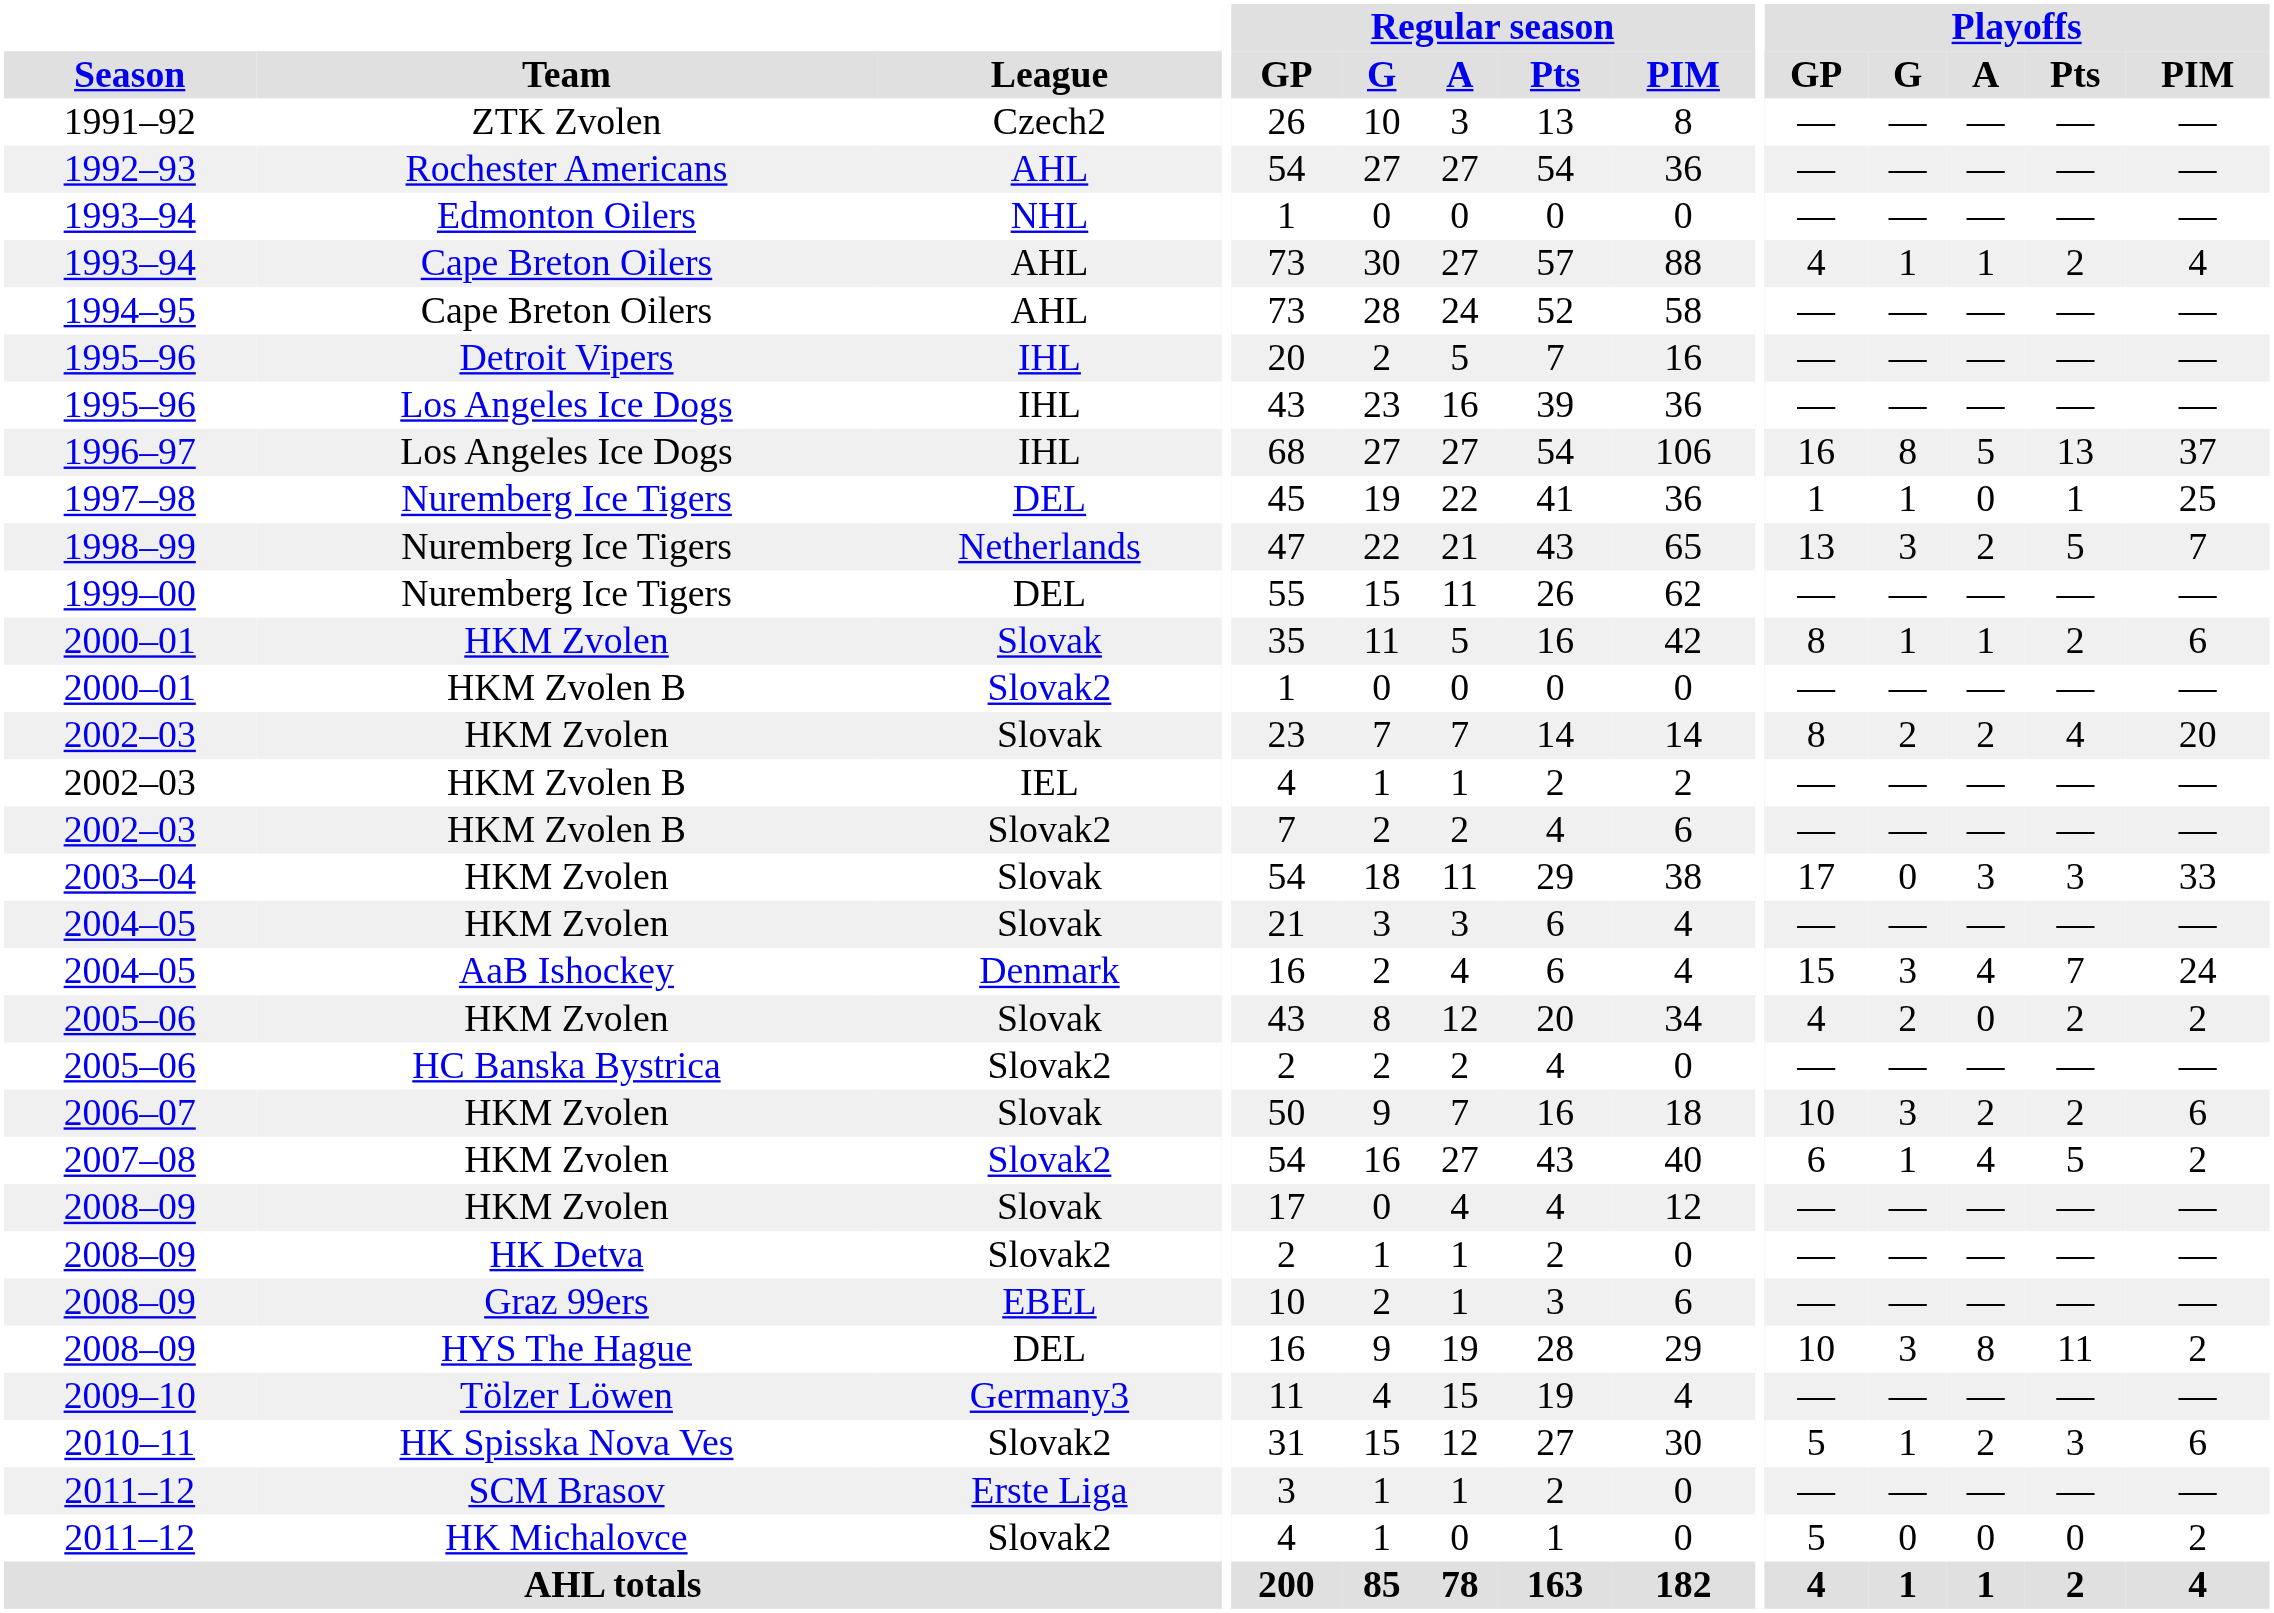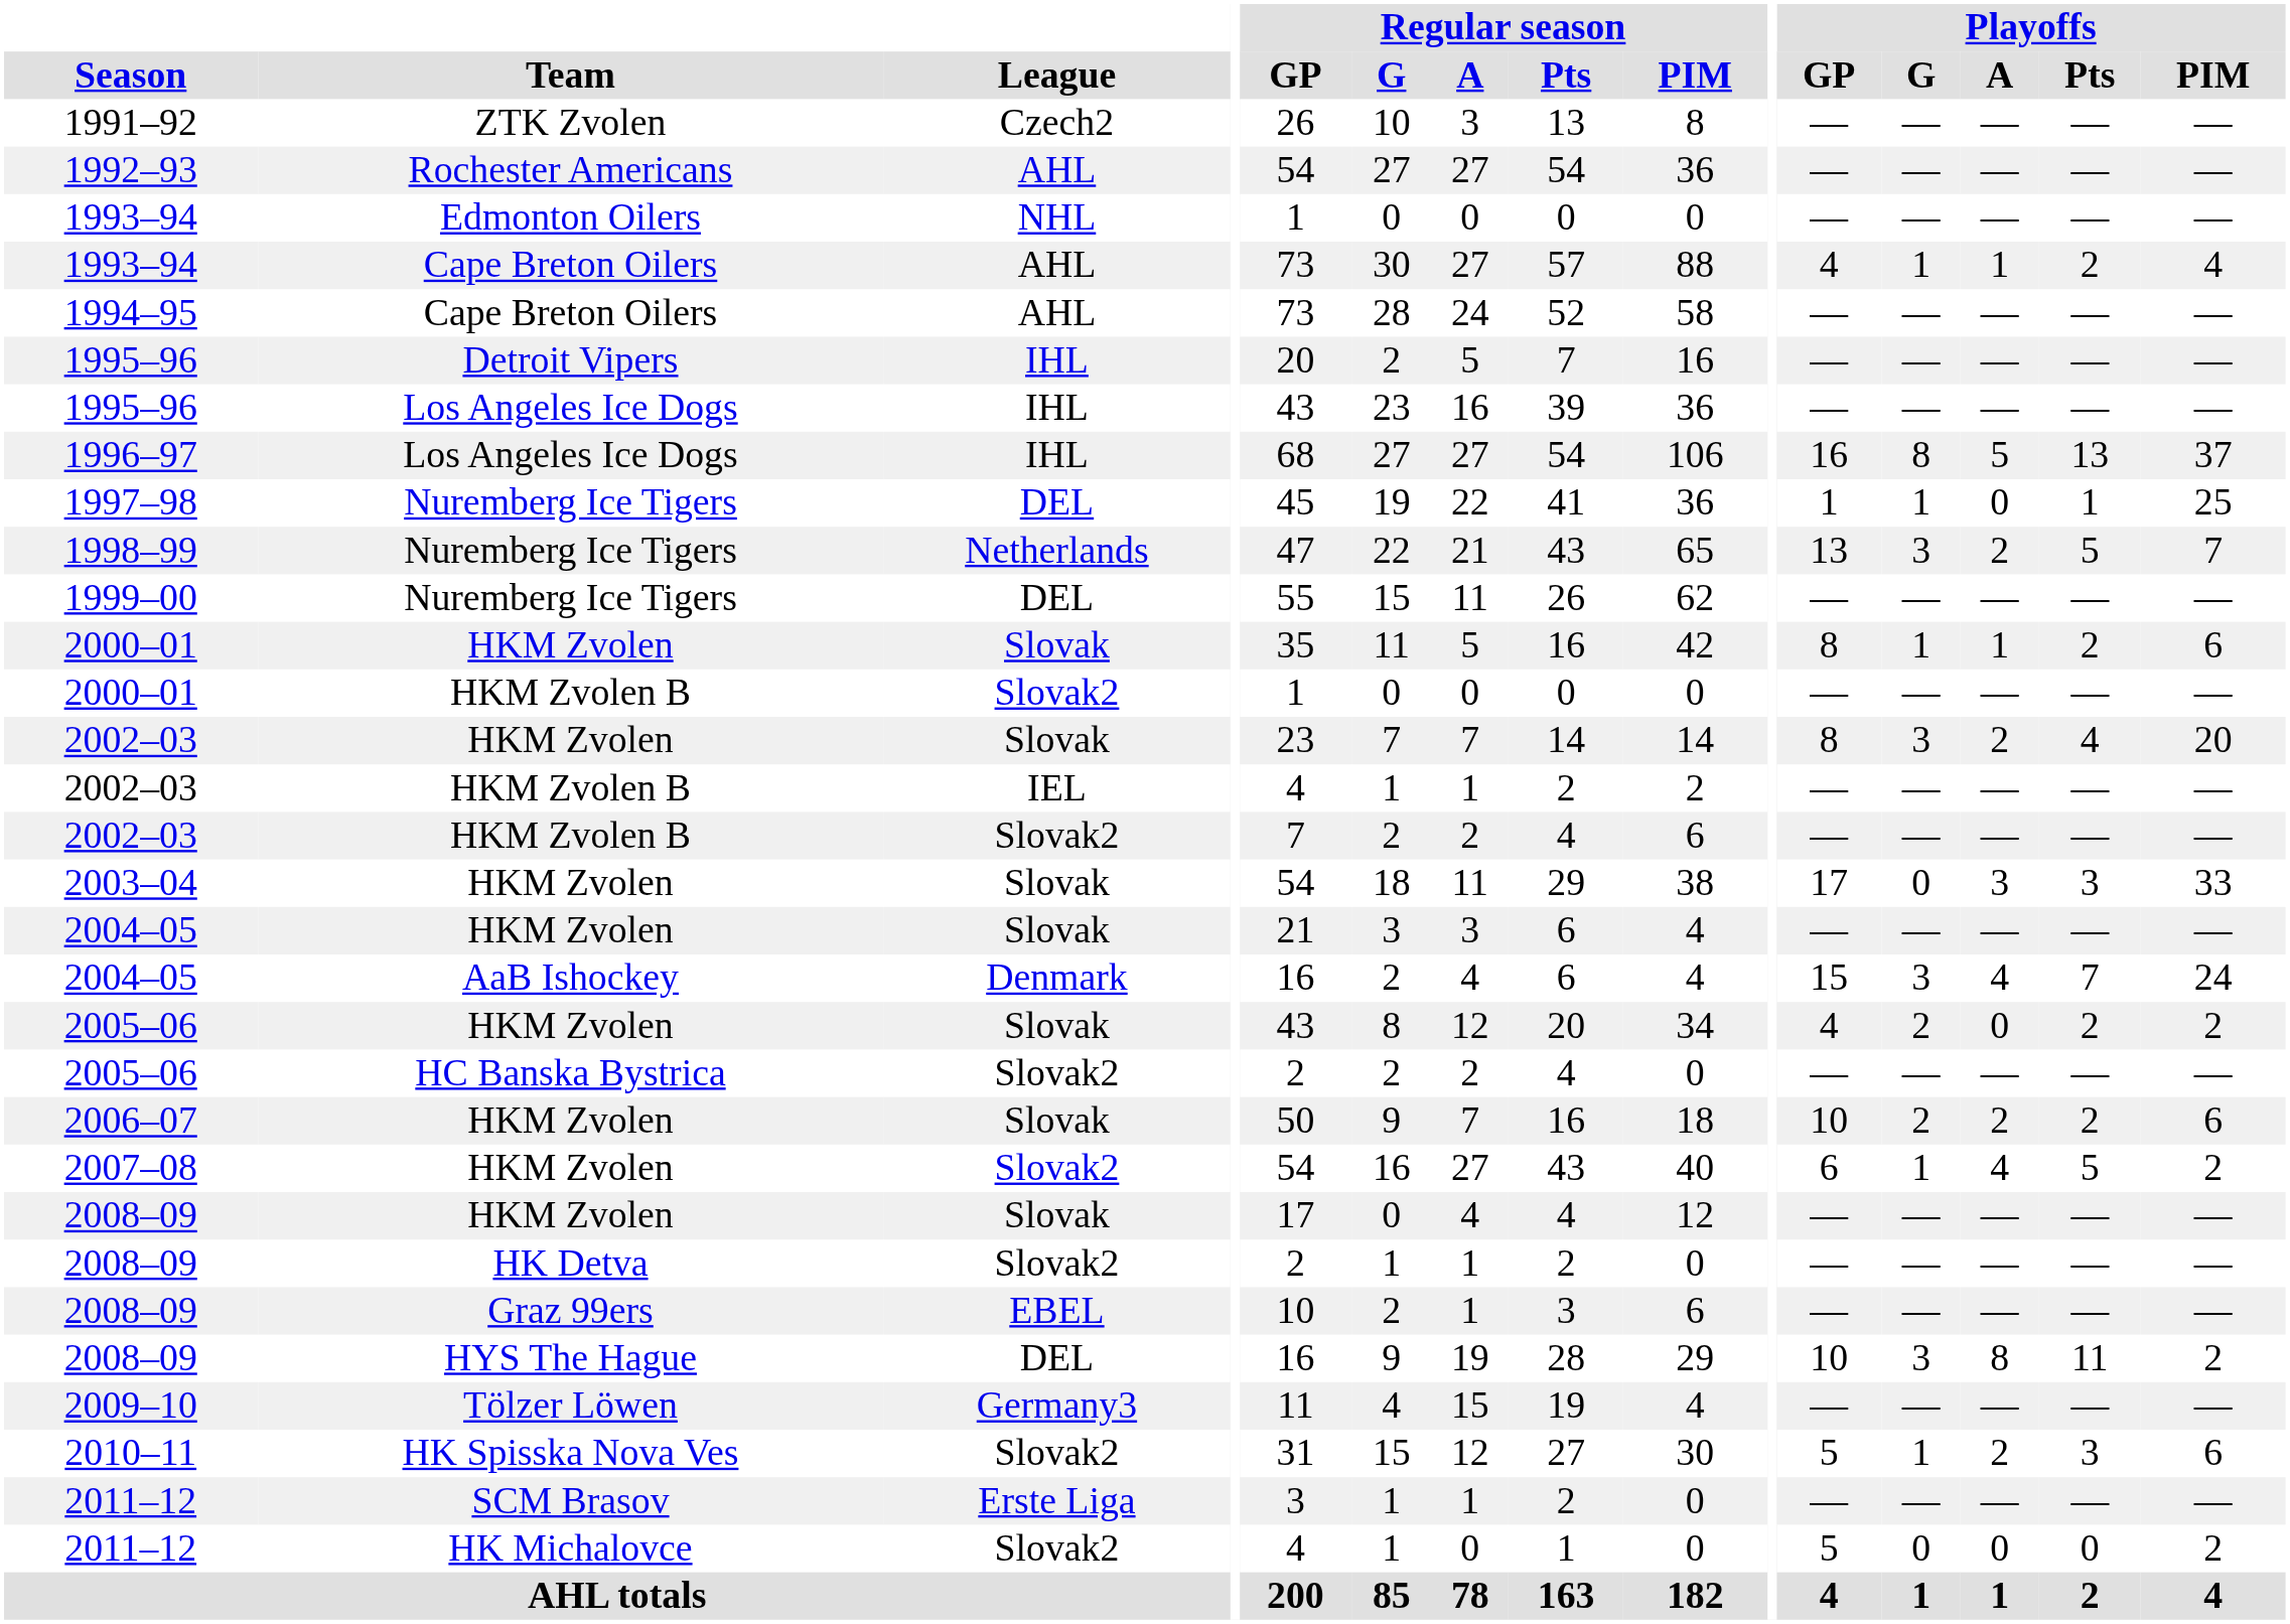2002–03 / HKM Zvolen | Playoffs / G: 2 -> 3
2006–07 | Playoffs / G: 3 -> 2
